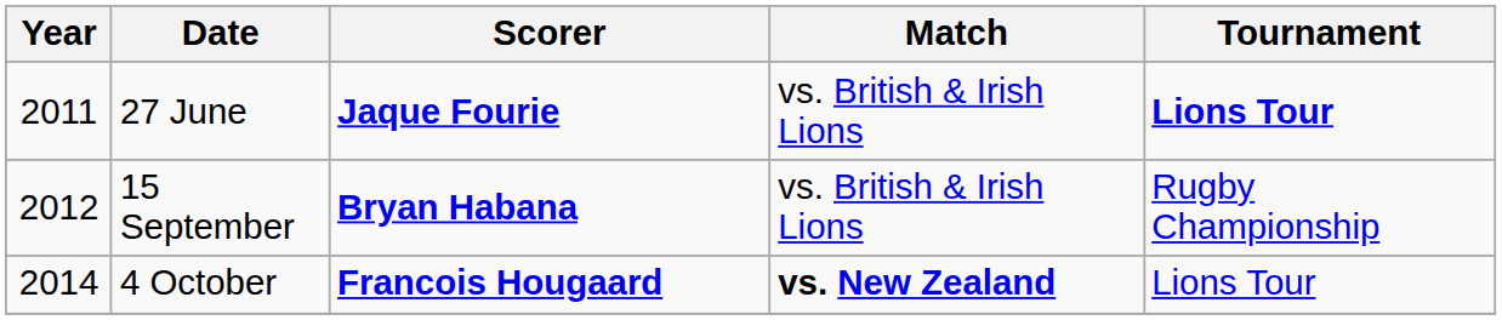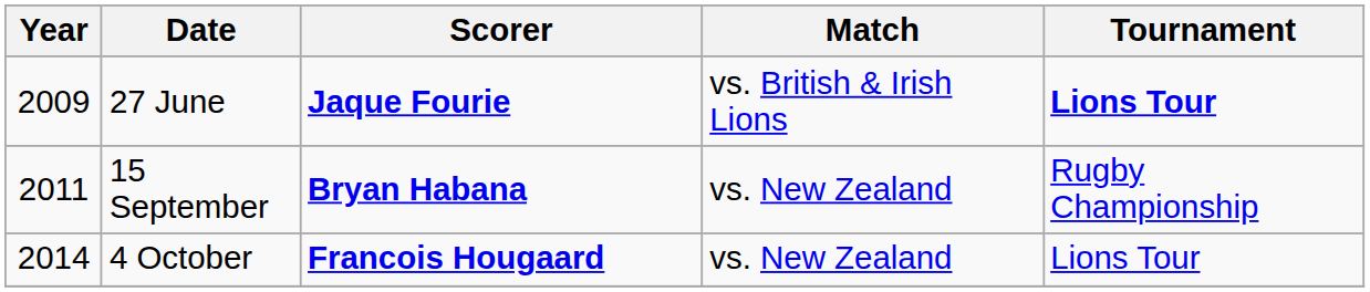27 June | Year: 2011 -> 2009
15 September | Year: 2012 -> 2011
15 September | Match: vs. British & Irish Lions -> vs. New Zealand
4 October | Match: bold -> normal
